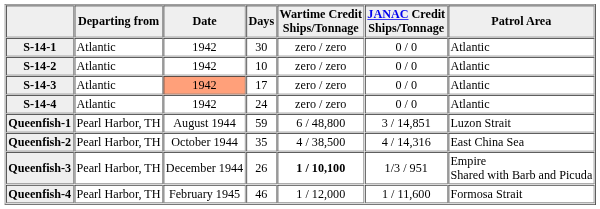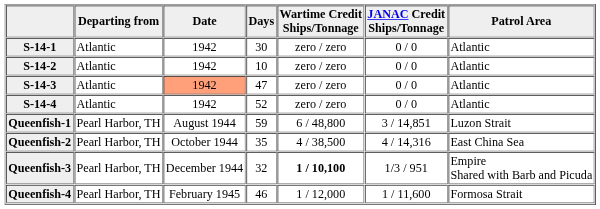S-14-3 | Days: 17 -> 47
S-14-4 | Days: 24 -> 52
Queenfish-3 | Days: 26 -> 32
